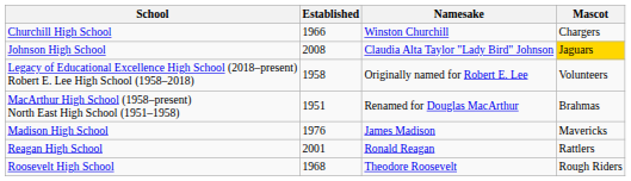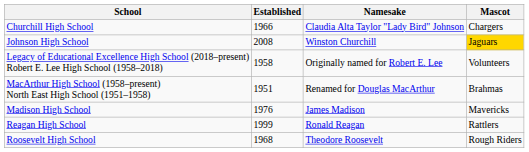Churchill High School | Namesake: Winston Churchill -> Claudia Alta Taylor "Lady Bird" Johnson
Johnson High School | Namesake: Claudia Alta Taylor "Lady Bird" Johnson -> Winston Churchill
Reagan High School | Established: 2001 -> 1999
